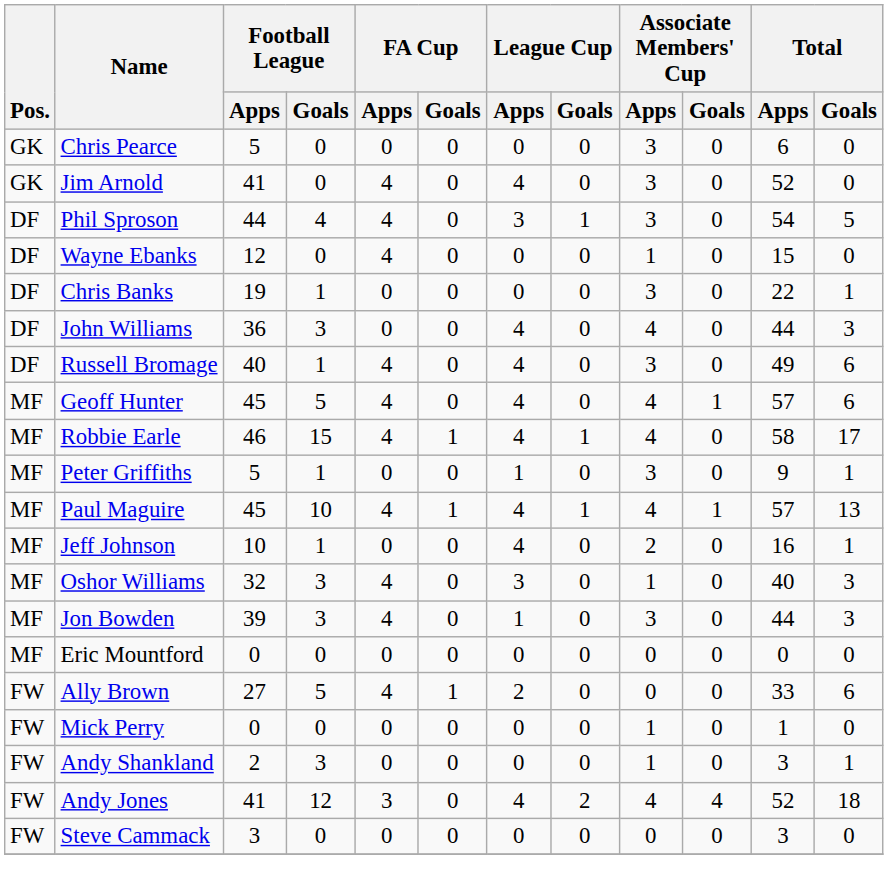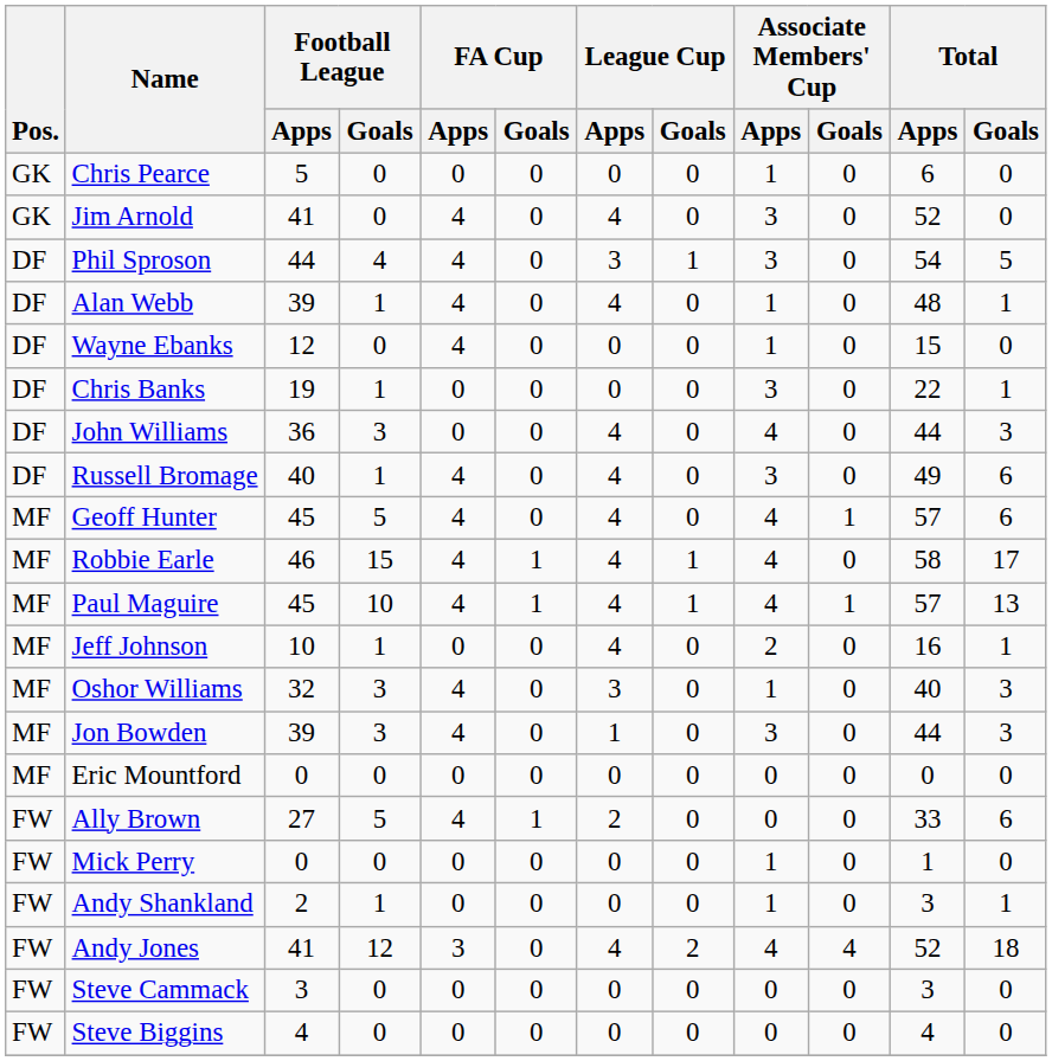Chris Pearce | Associate Members' Cup / Apps: 3 -> 1
+ row: DF | Alan Webb | 39 | 1 | 4 | 0 | 4 | 0 | 1 | 0 | 48 | 1
- row: MF | Peter Griffiths | 5 | 1 | 0 | 0 | 1 | 0 | 3 | 0 | 9 | 1
Andy Shankland | Football League / Goals: 3 -> 1
+ row: FW | Steve Biggins | 4 | 0 | 0 | 0 | 0 | 0 | 0 | 0 | 4 | 0
